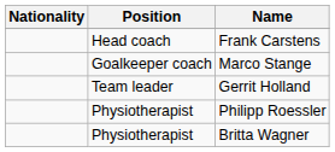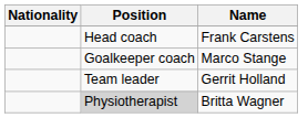- row: Physiotherapist | Philipp Roessler
Britta Wagner | Position: no background -> lightgrey background
